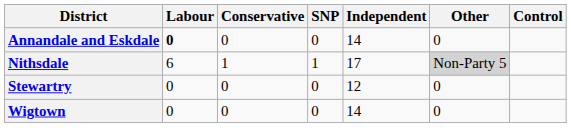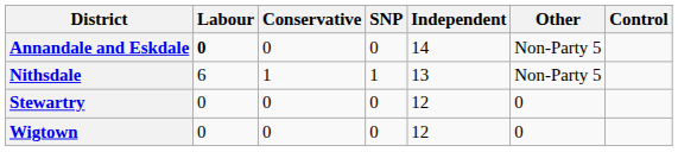Annandale and Eskdale | Other: 0 -> Non-Party 5
Nithsdale | Independent: 17 -> 13
Nithsdale | Other: lightgrey background -> no background
Wigtown | Independent: 14 -> 12
